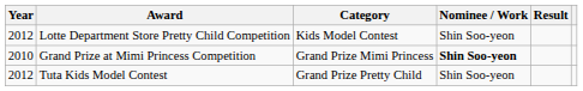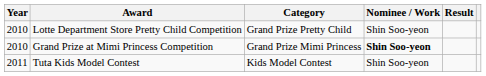Lotte Department Store Pretty Child Competition | Year: 2012 -> 2010
Lotte Department Store Pretty Child Competition | Category: Kids Model Contest -> Grand Prize Pretty Child
Tuta Kids Model Contest | Year: 2012 -> 2011
Tuta Kids Model Contest | Category: Grand Prize Pretty Child -> Kids Model Contest
